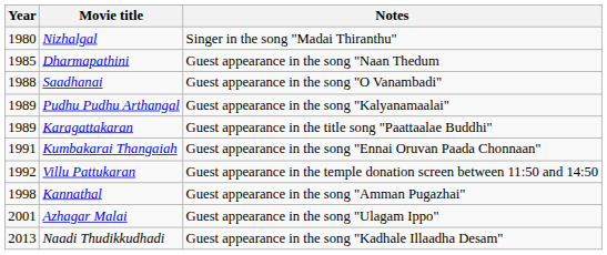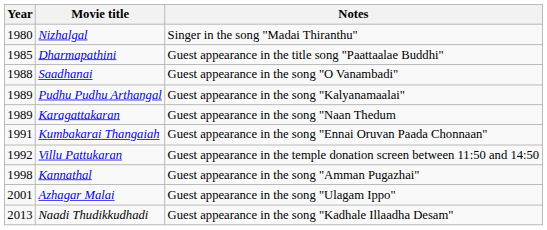Dharmapathini | Notes: Guest appearance in the song "Naan Thedum -> Guest appearance in the title song "Paattaalae Buddhi"
Karagattakaran | Notes: Guest appearance in the title song "Paattaalae Buddhi" -> Guest appearance in the song "Naan Thedum
